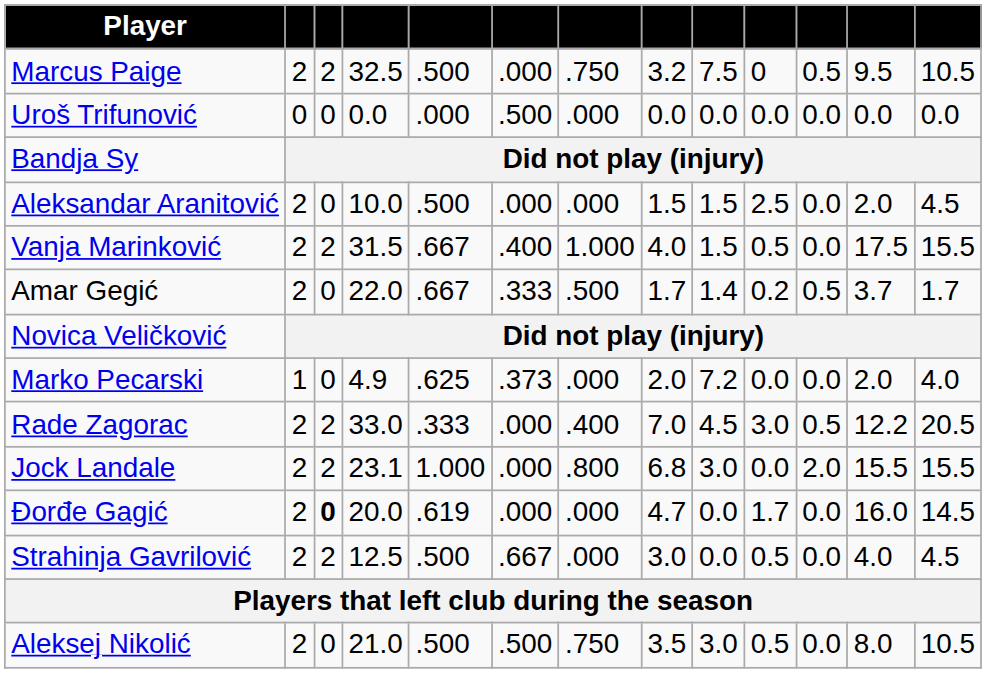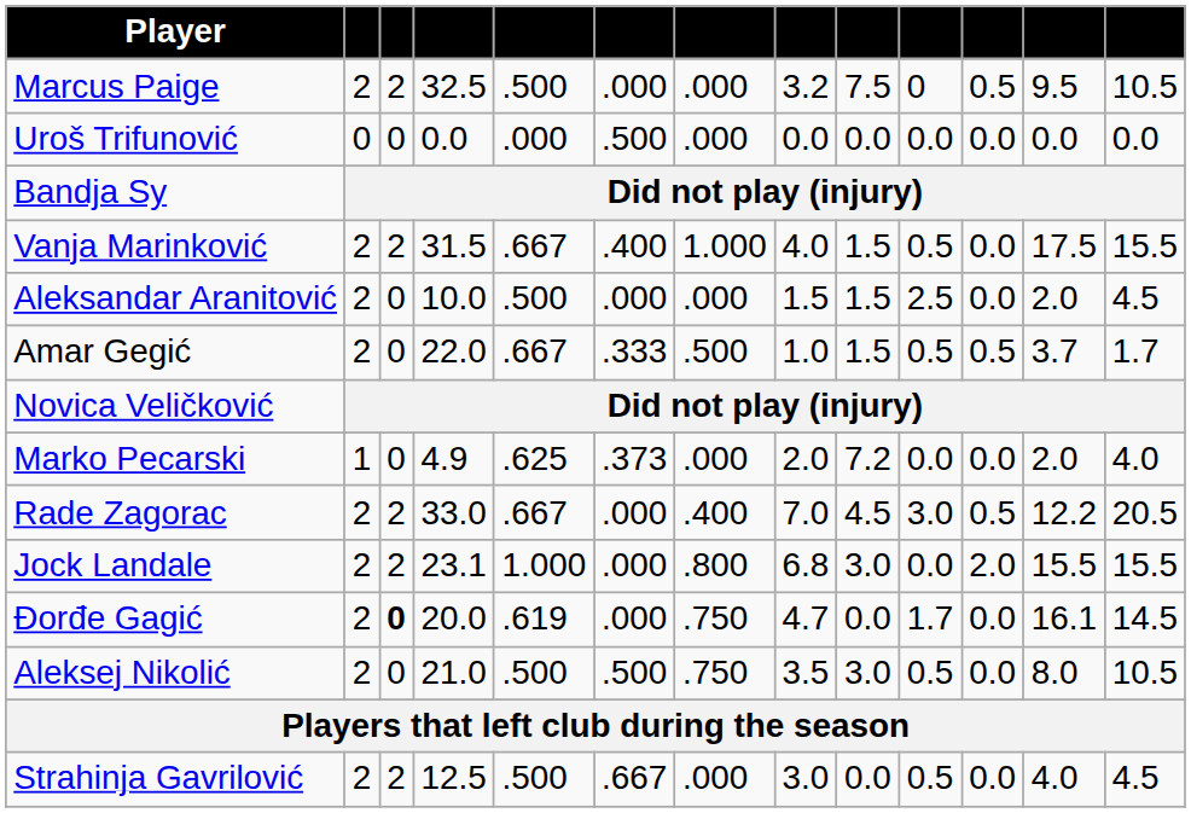Marcus Paige | column 7: .750 -> .000
rows swapped: Aleksandar Aranitović <-> Vanja Marinković
Amar Gegić | column 8: 1.7 -> 1.0
Amar Gegić | column 9: 1.4 -> 1.5
Amar Gegić | column 10: 0.2 -> 0.5
Rade Zagorac | column 5: .333 -> .667
Đorđe Gagić | column 7: .000 -> .750
Đorđe Gagić | column 12: 16.0 -> 16.1
rows swapped: Aleksej Nikolić <-> Strahinja Gavrilović
